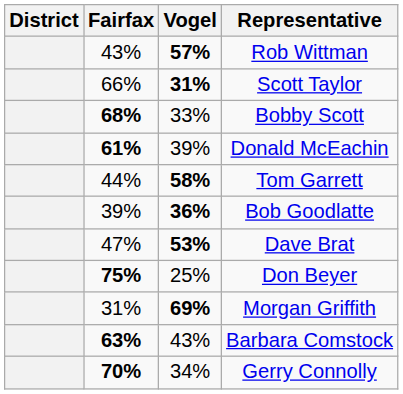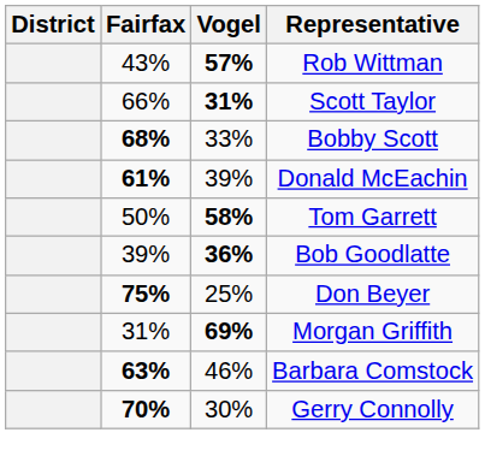Tom Garrett | Fairfax: 44% -> 50%
- row: 47% | 53% | Dave Brat
Barbara Comstock | Vogel: 43% -> 46%
Gerry Connolly | Vogel: 34% -> 30%
